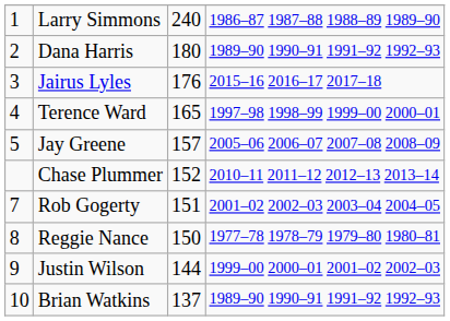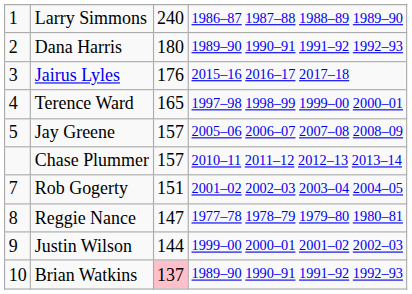Chase Plummer | column 3: 152 -> 157
Reggie Nance | column 3: 150 -> 147
Brian Watkins | column 3: no background -> pink background
